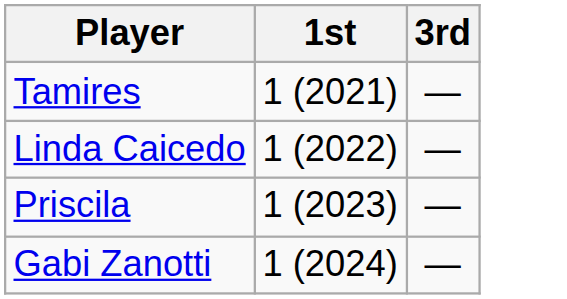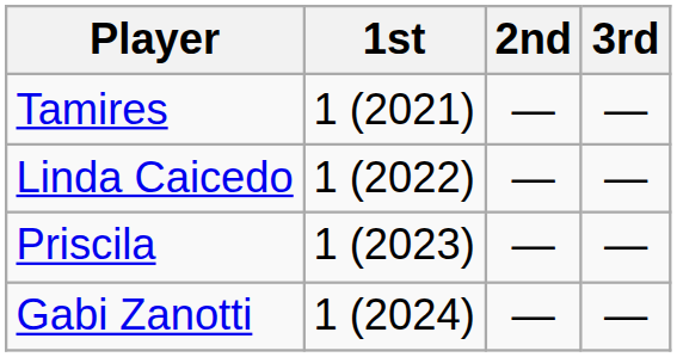+ column: 2nd | — | — | — | —
